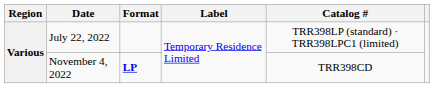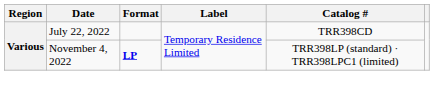July 22, 2022 | Catalog #: TRR398LP (standard) · TRR398LPC1 (limited) -> TRR398CD
November 4, 2022 | Catalog #: TRR398CD -> TRR398LP (standard) · TRR398LPC1 (limited)
